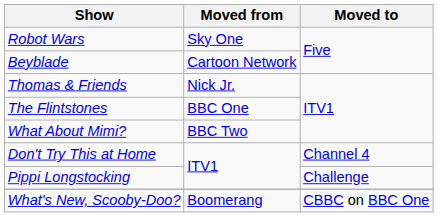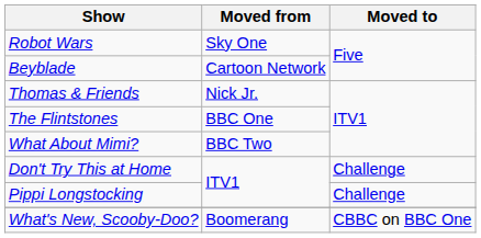Don't Try This at Home | Moved to: Channel 4 -> Challenge
